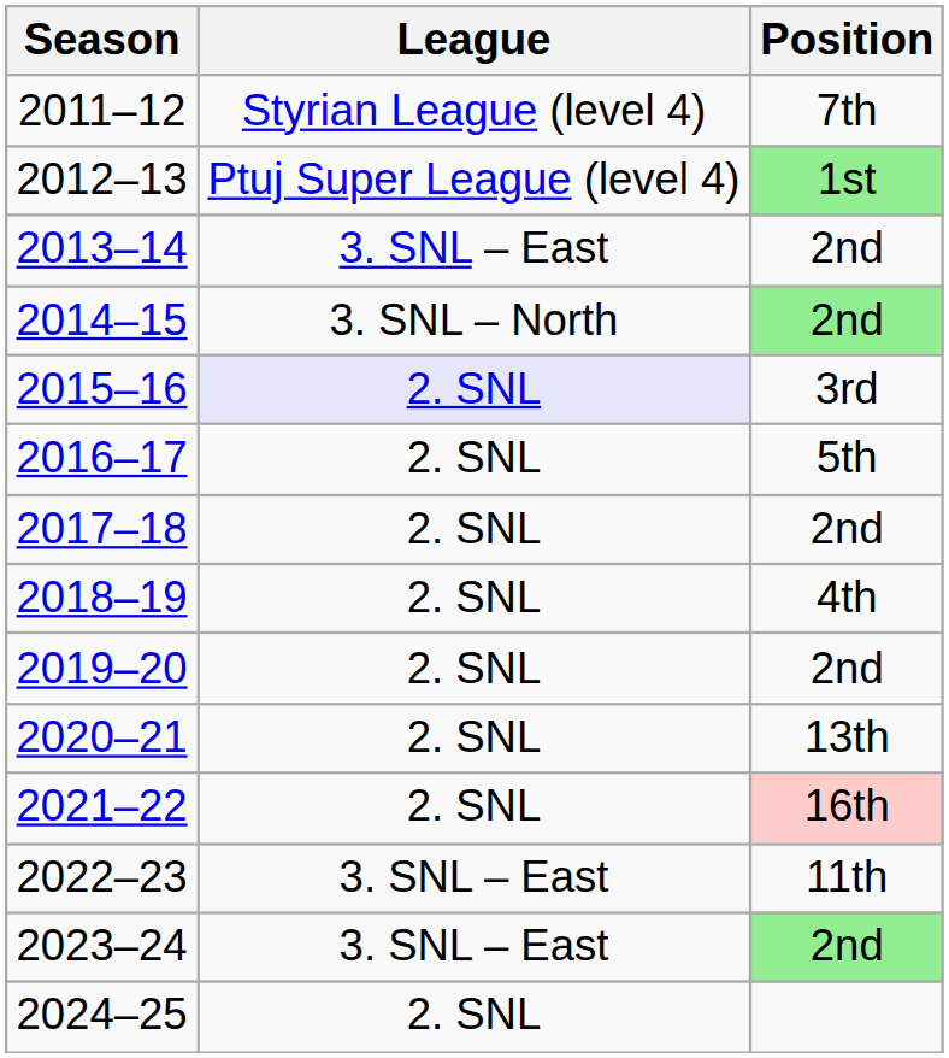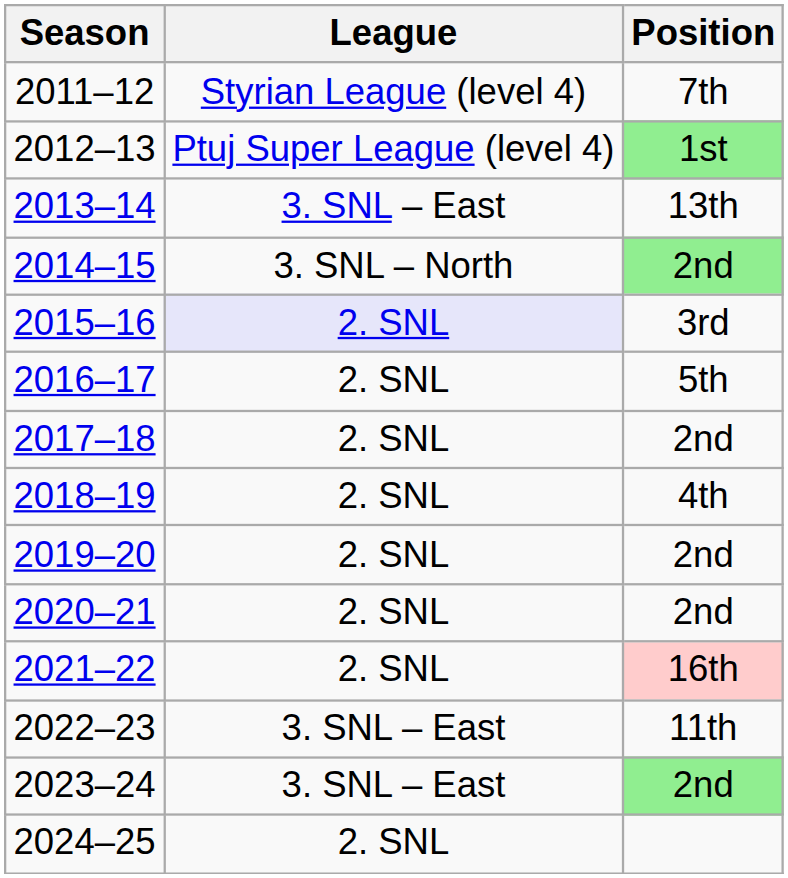2013–14 | Position: 2nd -> 13th
2020–21 | Position: 13th -> 2nd
